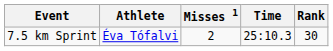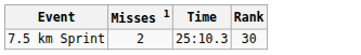- column: Athlete | Éva Tófalvi
